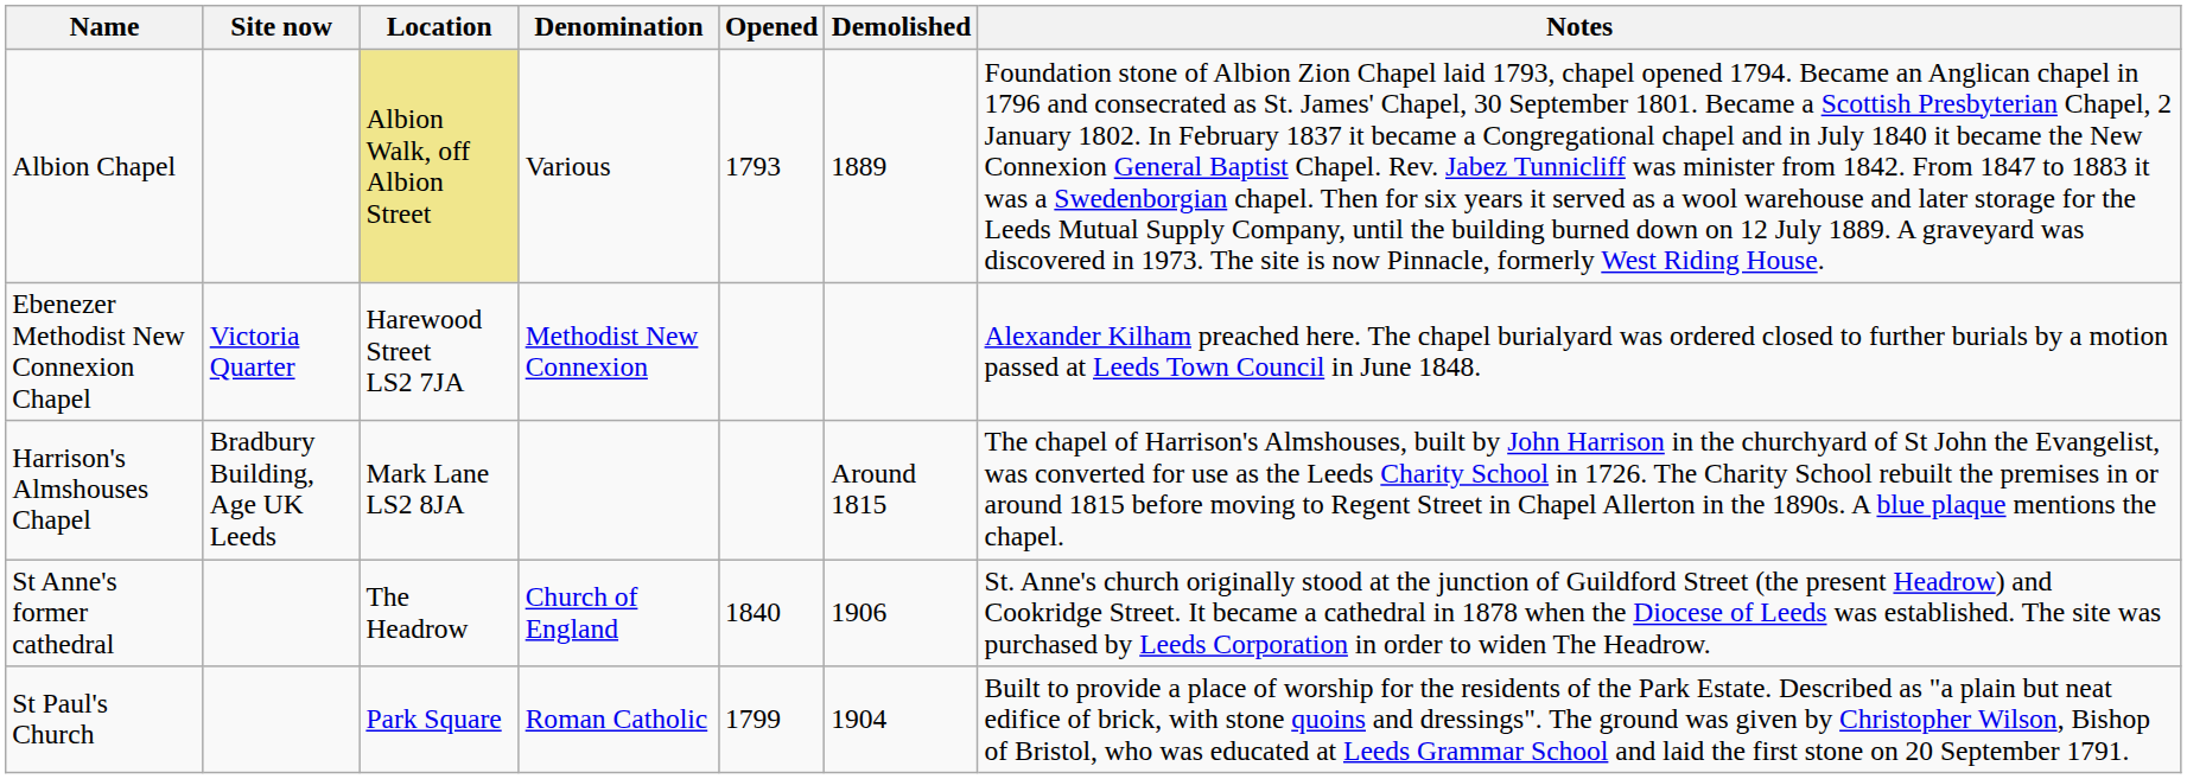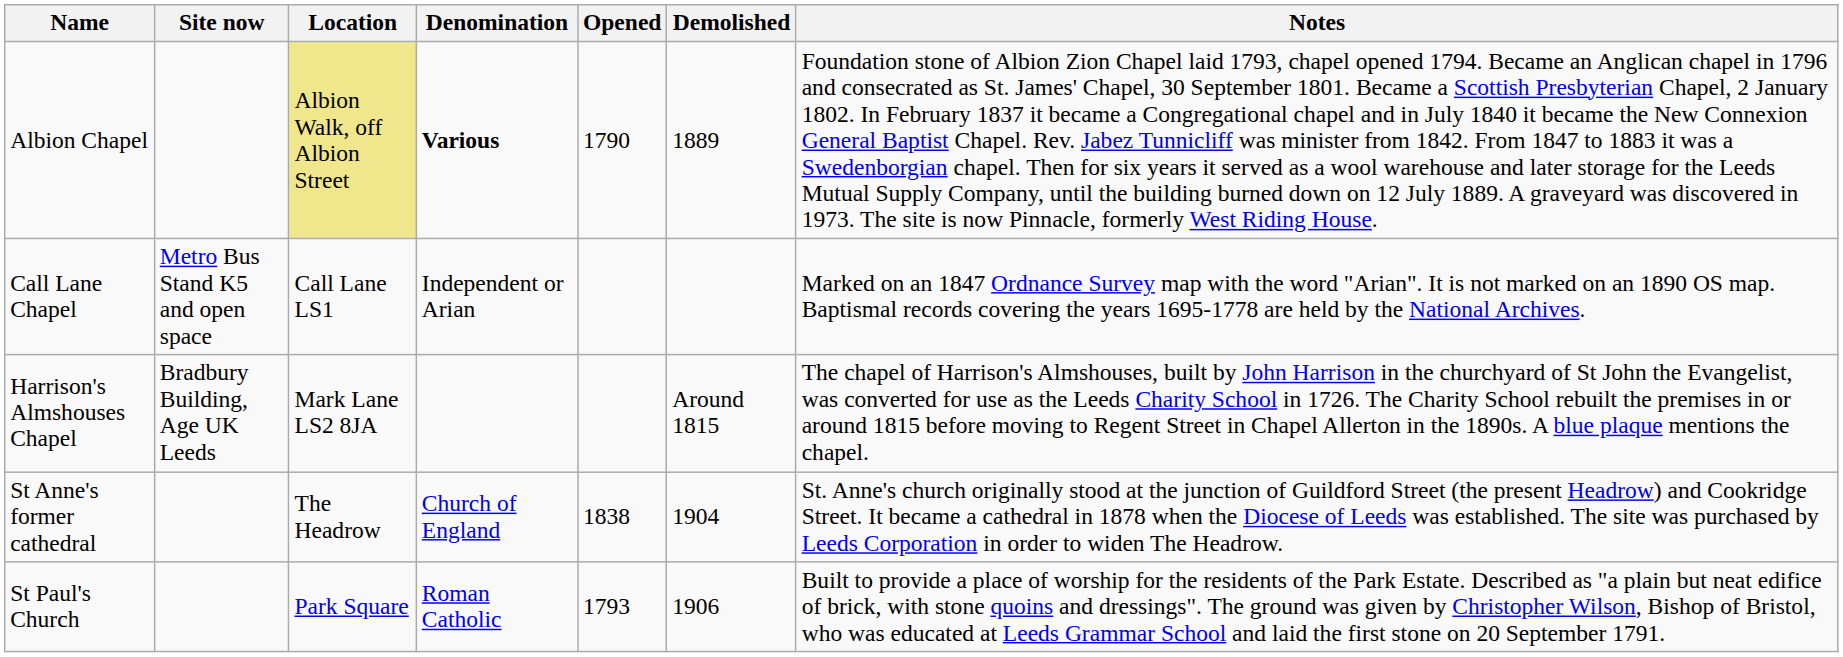Albion Chapel | Denomination: normal -> bold
Albion Chapel | Opened: 1793 -> 1790
+ row: Call Lane Chapel | Metro Bus Stand K5 and open space | Call Lane LS1 | Independent or Arian | Marked on an 1847 Ordnance Survey map with the word "Arian". It is not marked on an 1890 OS map. Baptismal records covering the years 1695-1778 are held by the National Archives.
- row: Ebenezer Methodist New Connexion Chapel | Victoria Quarter | Harewood Street LS2 7JA | Methodist New Connexion | Alexander Kilham preached here. The chapel burialyard was ordered closed to further burials by a motion passed at Leeds Town Council in June 1848.
St Anne's former cathedral | Opened: 1840 -> 1838
St Anne's former cathedral | Demolished: 1906 -> 1904
St Paul's Church | Opened: 1799 -> 1793
St Paul's Church | Demolished: 1904 -> 1906
